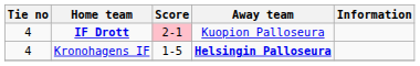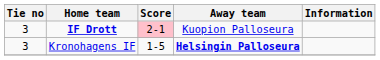IF Drott | Tie no: 4 -> 3
Kronohagens IF | Tie no: 4 -> 3
